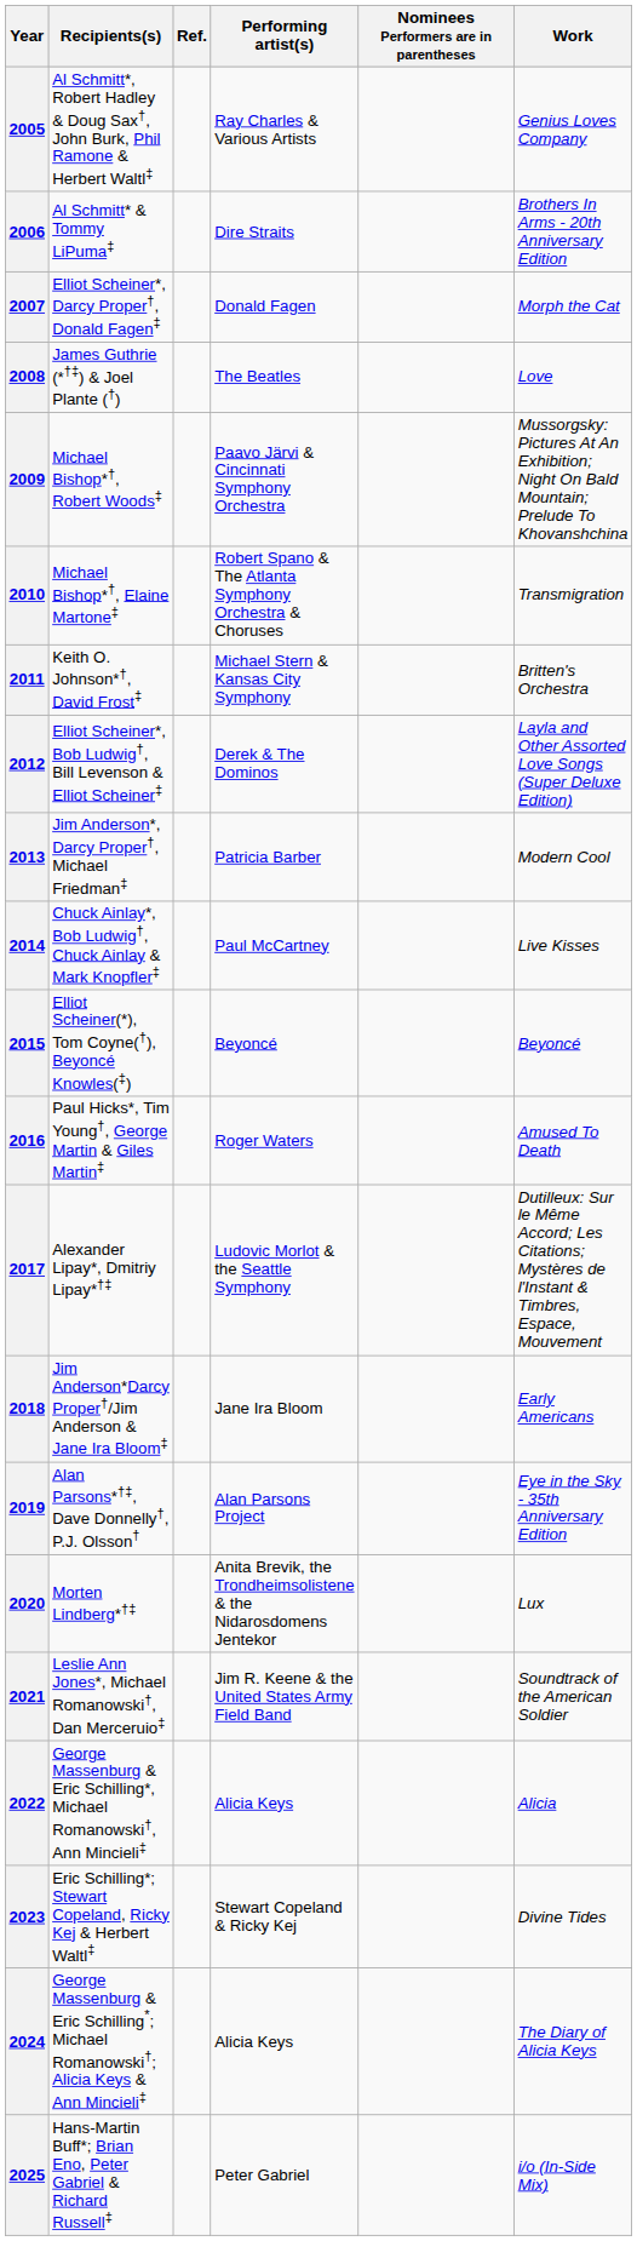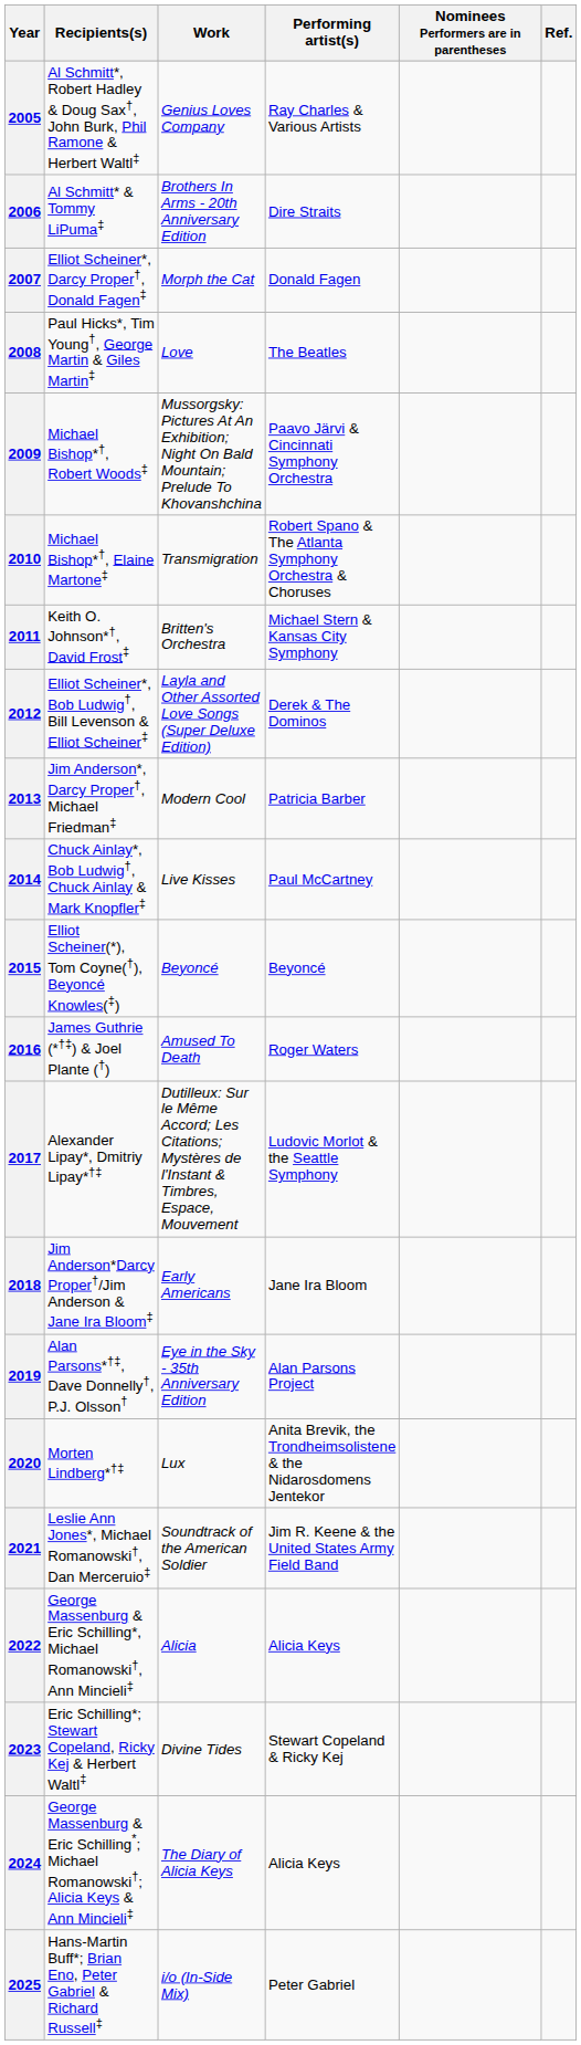columns swapped: Work <-> Ref.
2008 | Recipients(s): James Guthrie (*†‡) & Joel Plante (†) -> Paul Hicks*, Tim Young†, George Martin & Giles Martin‡
2016 | Recipients(s): Paul Hicks*, Tim Young†, George Martin & Giles Martin‡ -> James Guthrie (*†‡) & Joel Plante (†)
